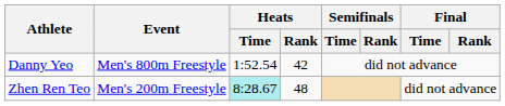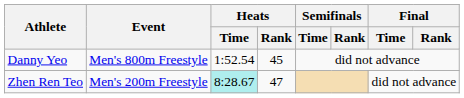Danny Yeo | Heats / Rank: 42 -> 45
Zhen Ren Teo | Heats / Rank: 48 -> 47
